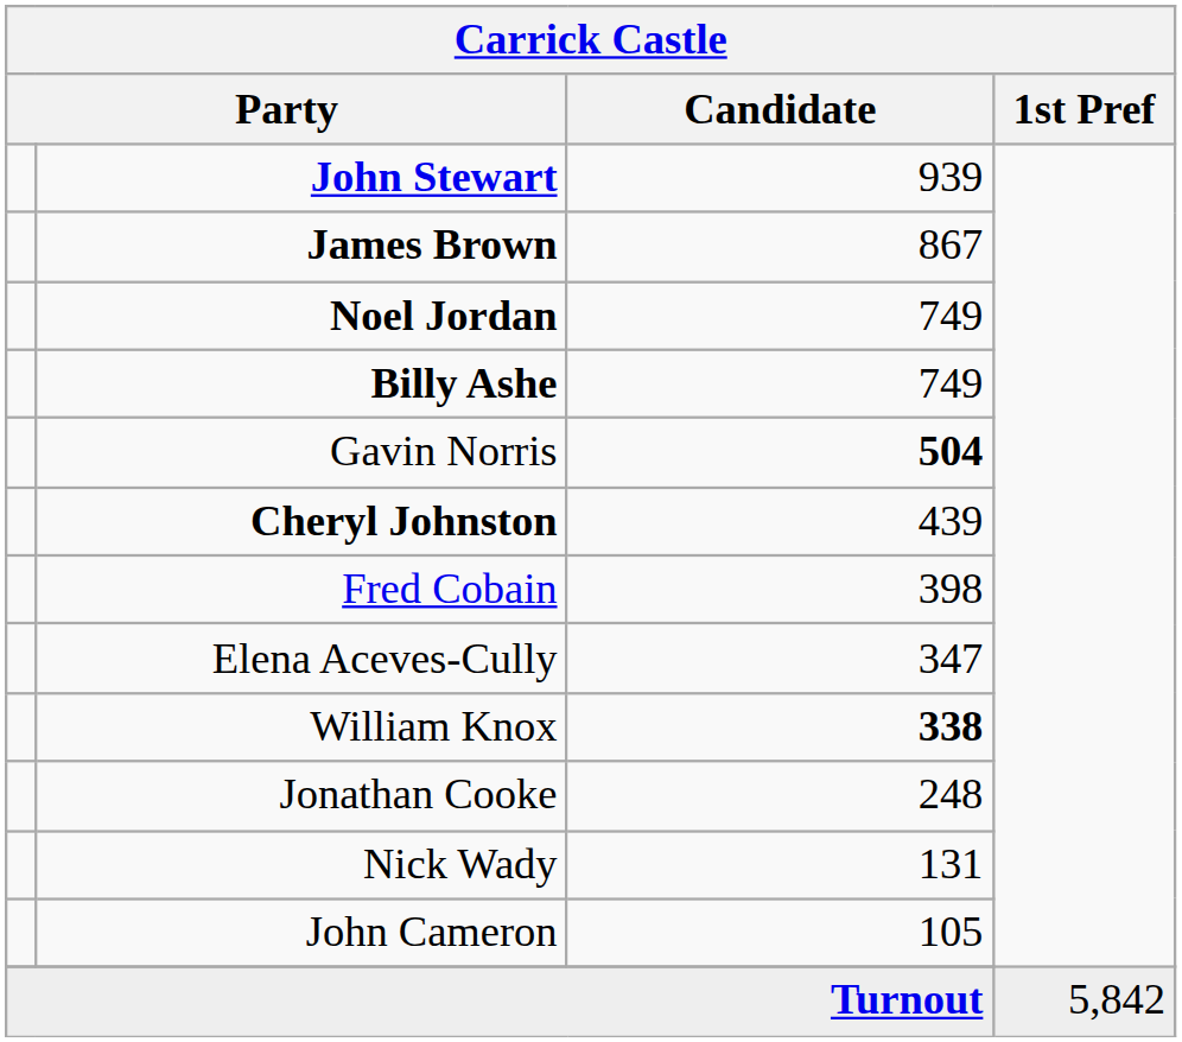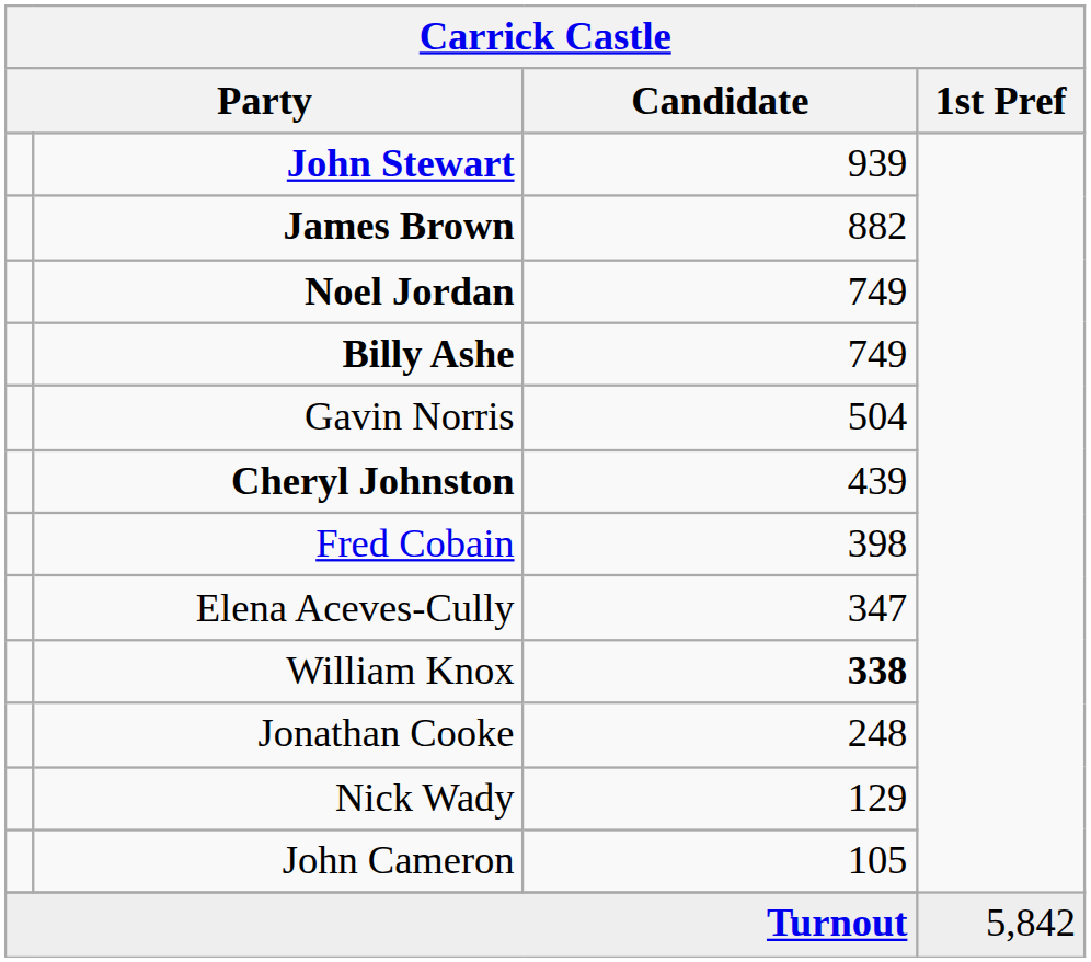James Brown | Candidate: 867 -> 882
Gavin Norris | Candidate: bold -> normal
Nick Wady | Candidate: 131 -> 129
